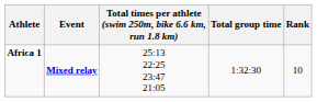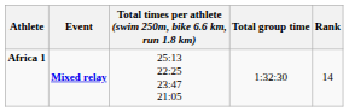Africa 1 | Rank: 10 -> 14
